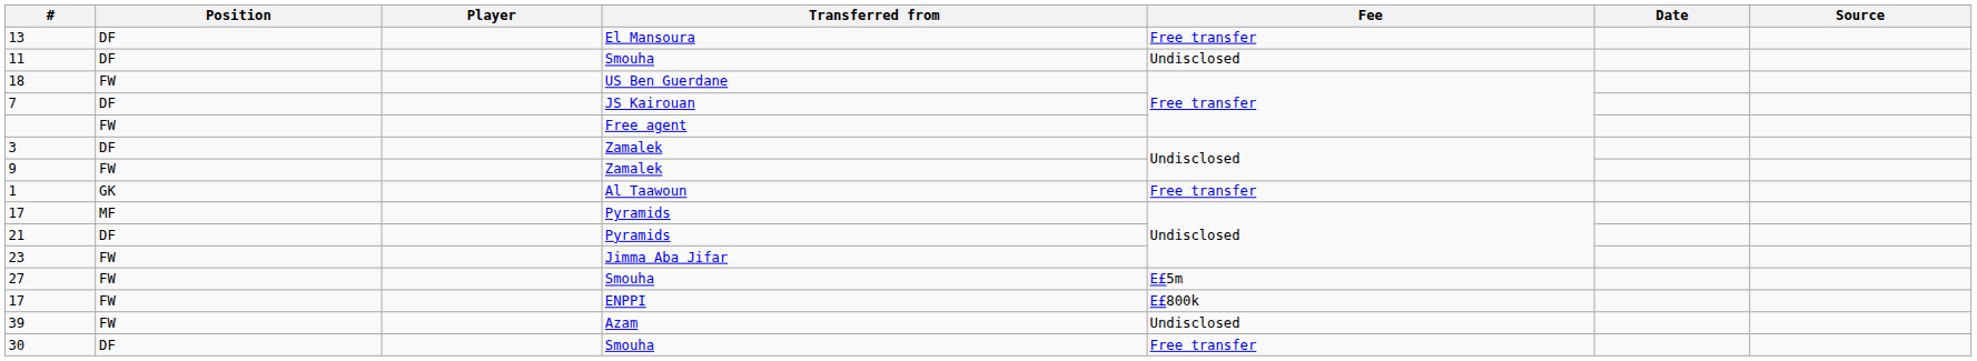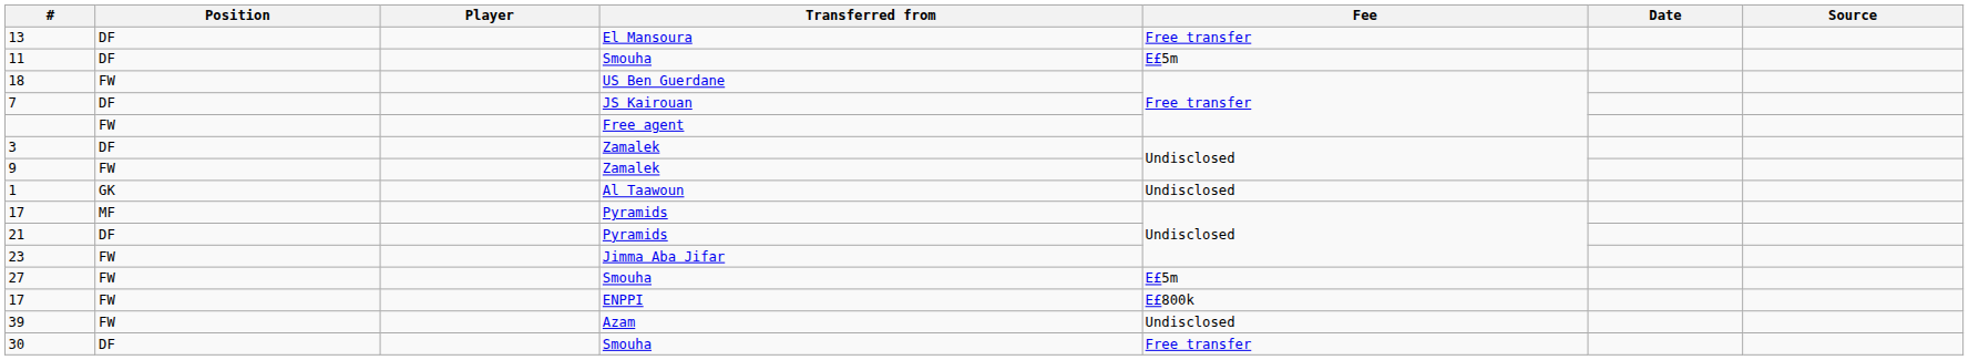11 | Fee: Undisclosed -> E£5m
1 | Fee: Free transfer -> Undisclosed
